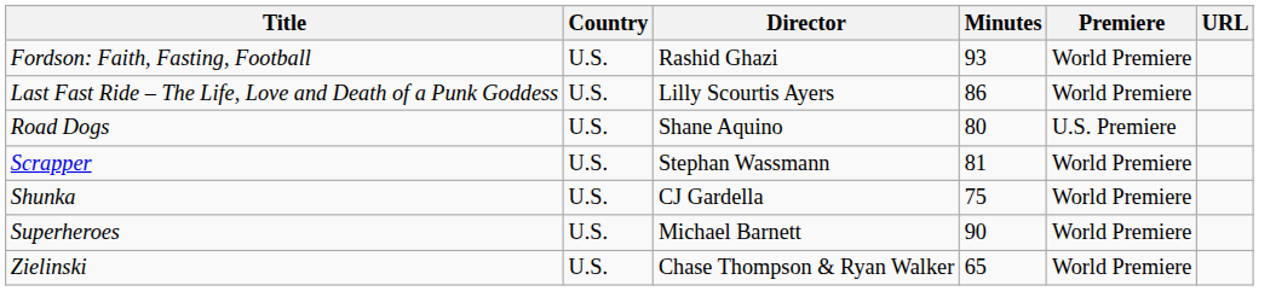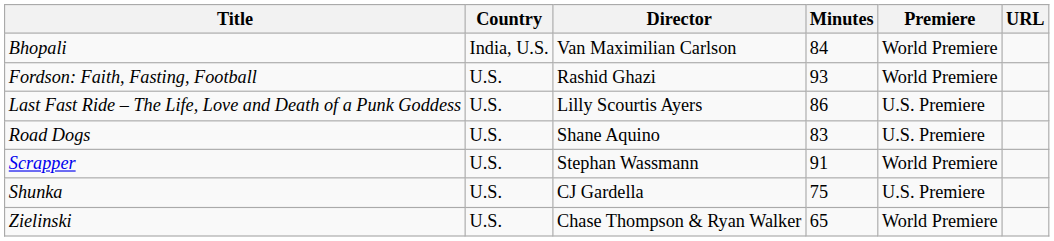+ row: Bhopali | India, U.S. | Van Maximilian Carlson | 84 | World Premiere
Last Fast Ride – The Life, Love and Death of a Punk Goddess | Premiere: World Premiere -> U.S. Premiere
Road Dogs | Minutes: 80 -> 83
Scrapper | Minutes: 81 -> 91
Shunka | Premiere: World Premiere -> U.S. Premiere
- row: Superheroes | U.S. | Michael Barnett | 90 | World Premiere
